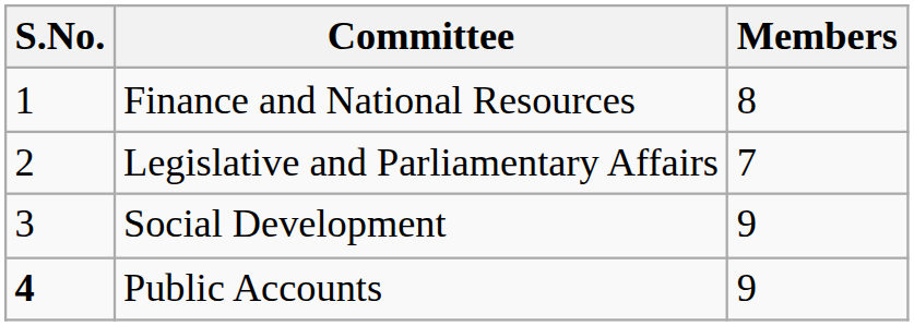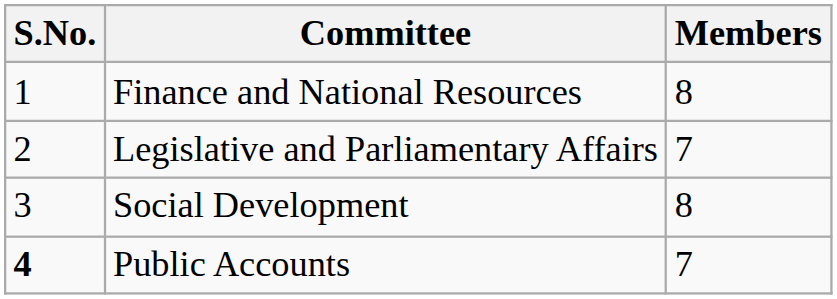Social Development | Members: 9 -> 8
Public Accounts | Members: 9 -> 7
